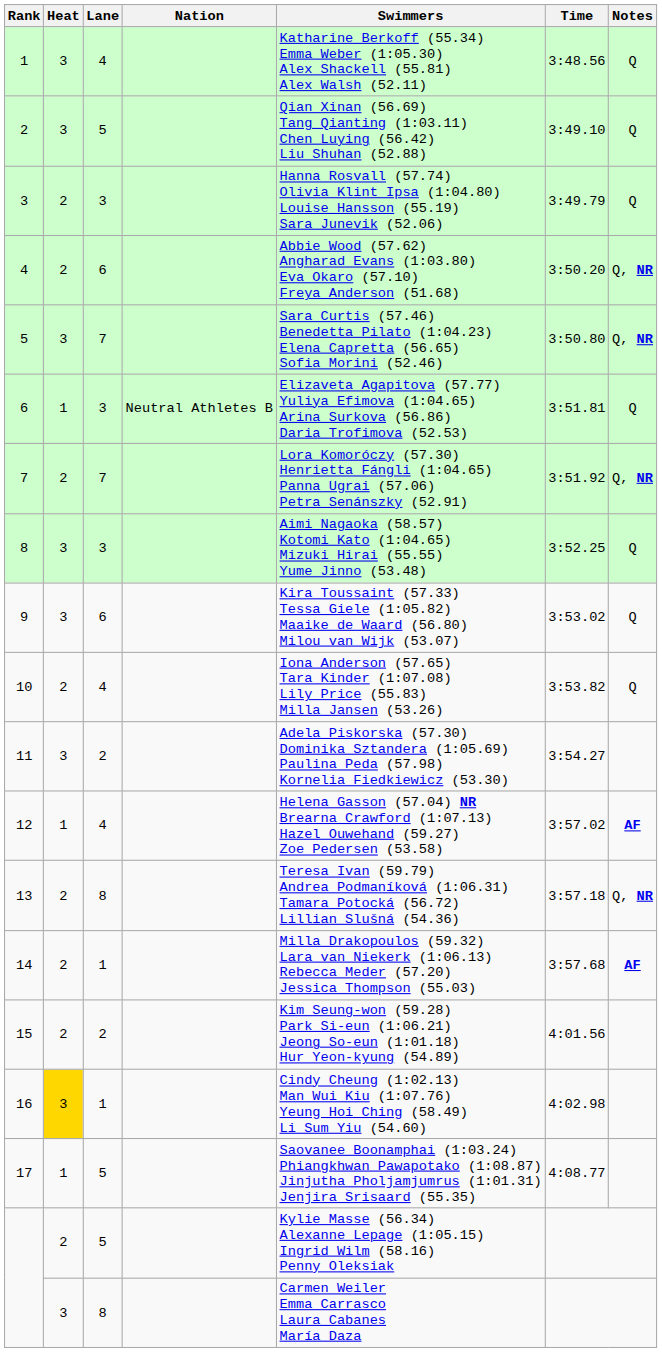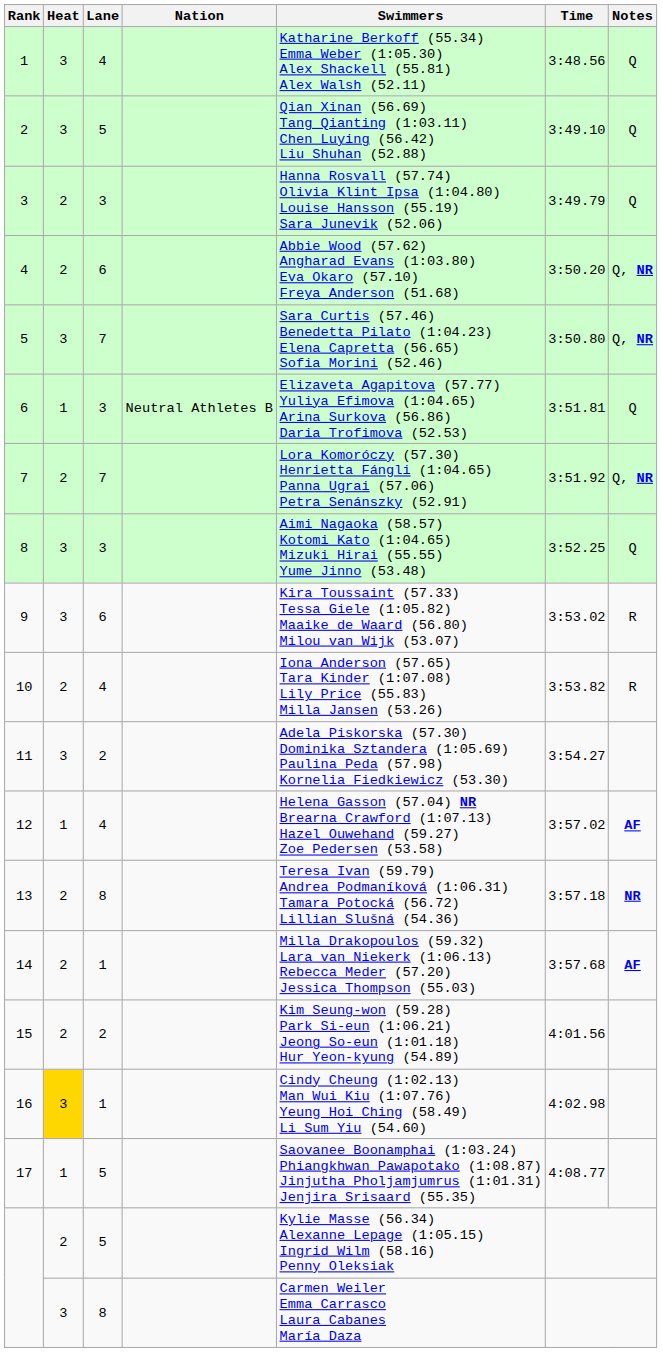9 | Notes: Q -> R
10 | Notes: Q -> R
13 | Notes: Q, NR -> NR
